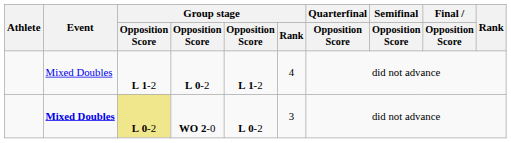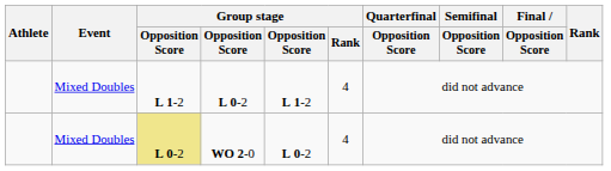WO 2-0 | Event: bold -> normal
WO 2-0 | Group stage / Rank: 3 -> 4
